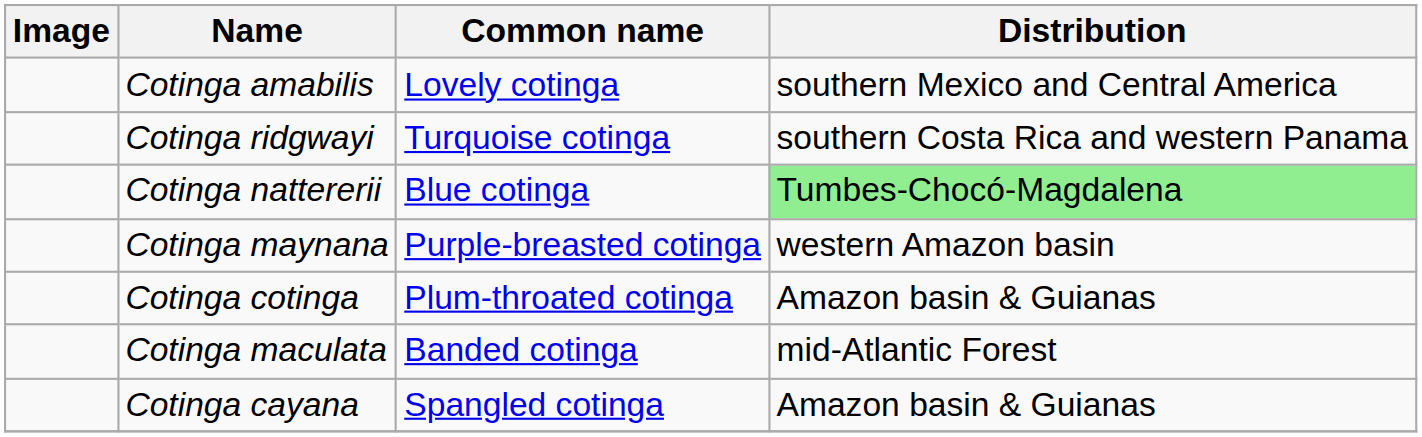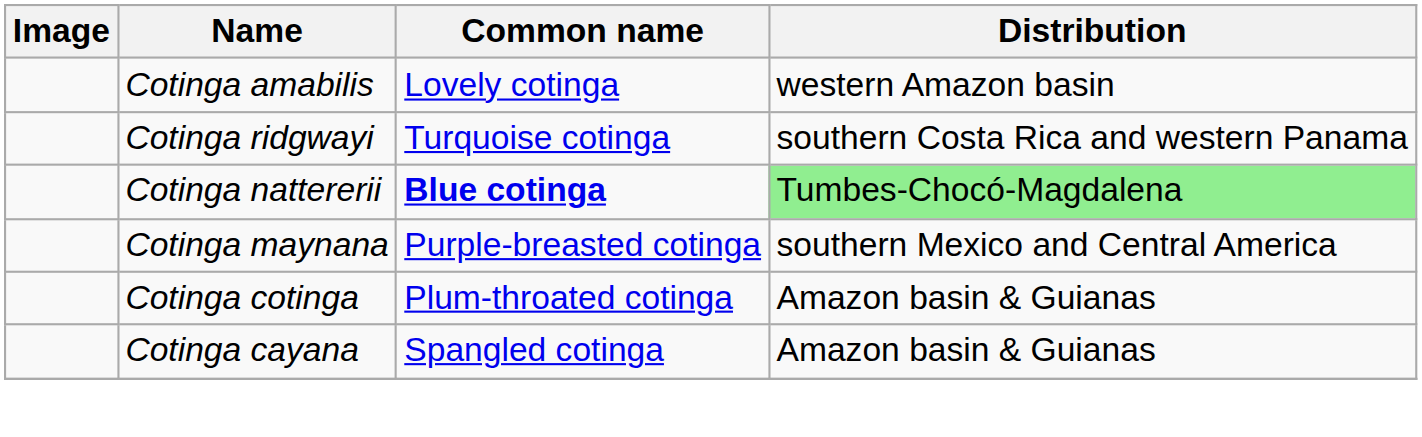Cotinga amabilis | Distribution: southern Mexico and Central America -> western Amazon basin
Cotinga nattererii | Common name: normal -> bold
Cotinga maynana | Distribution: western Amazon basin -> southern Mexico and Central America
- row: Cotinga maculata | Banded cotinga | mid-Atlantic Forest
